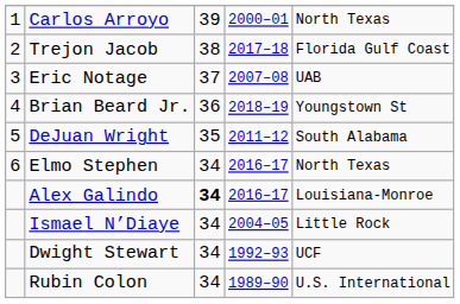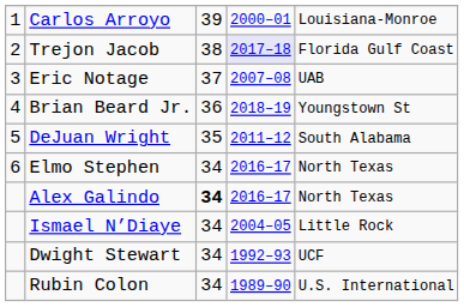Carlos Arroyo | column 5: North Texas -> Louisiana-Monroe
Trejon Jacob | column 4: no background -> lavender background
Alex Galindo | column 5: Louisiana-Monroe -> North Texas
